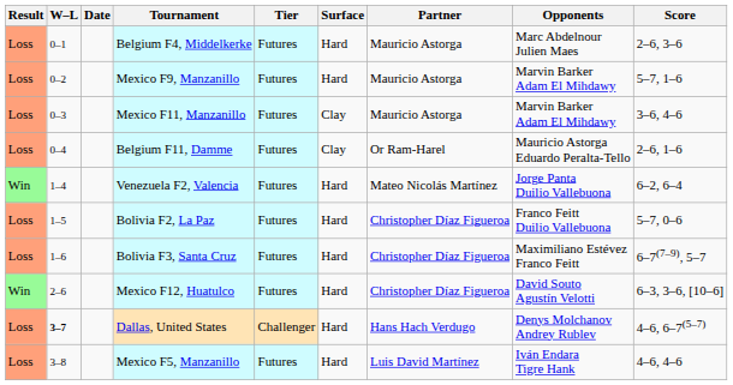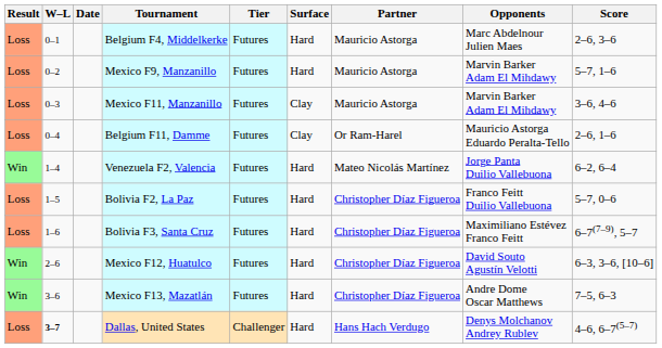+ row: Win | 3–6 | Mexico F13, Mazatlán | Futures | Hard | Christopher Díaz Figueroa | Andre Dome Oscar Matthews | 7–5, 6–3
- row: Loss | 3–8 | Mexico F5, Manzanillo | Futures | Hard | Luis David Martínez | Iván Endara Tigre Hank | 4–6, 4–6
